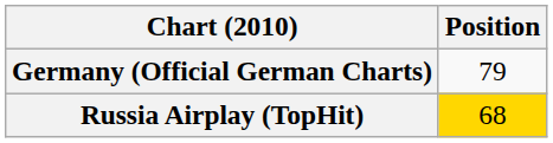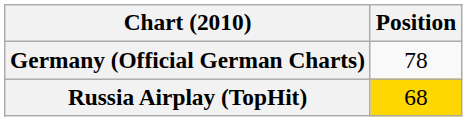Germany (Official German Charts) | Position: 79 -> 78
